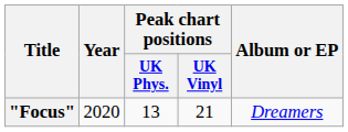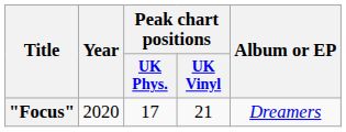"Focus" | Peak chart positions / UK Phys.: 13 -> 17
